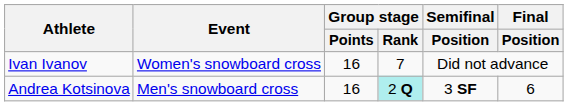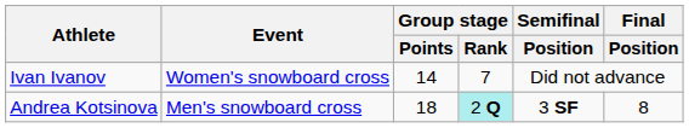Ivan Ivanov | Group stage / Points: 16 -> 14
Andrea Kotsinova | Group stage / Points: 16 -> 18
Andrea Kotsinova | Final / Position: 6 -> 8
